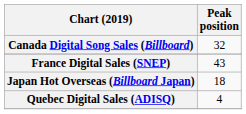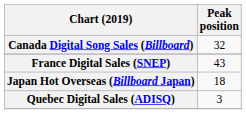Quebec Digital Sales (ADISQ) | Peak position: 4 -> 3
